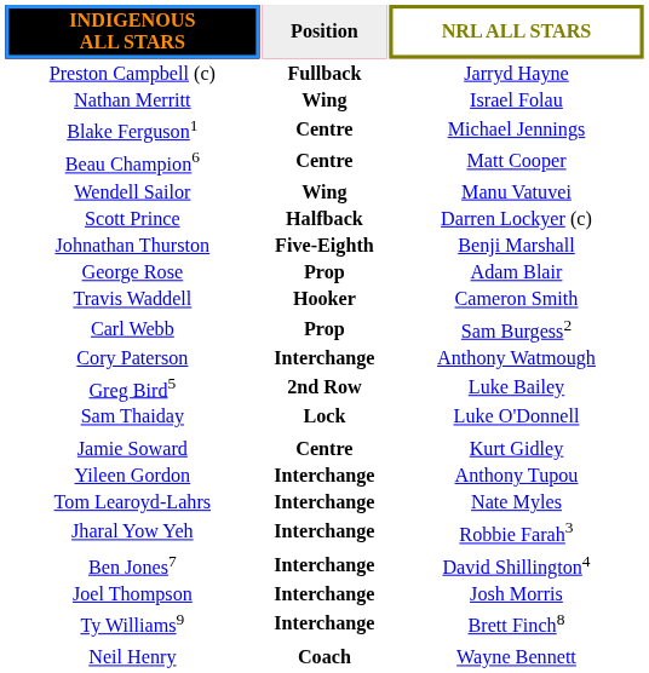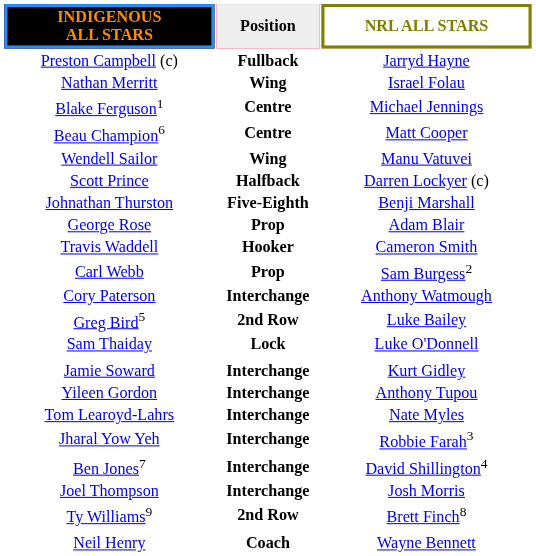Jamie Soward | Position: Centre -> Interchange
Ty Williams9 | Position: Interchange -> 2nd Row
